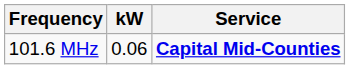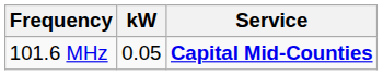101.6 MHz | kW: 0.06 -> 0.05
